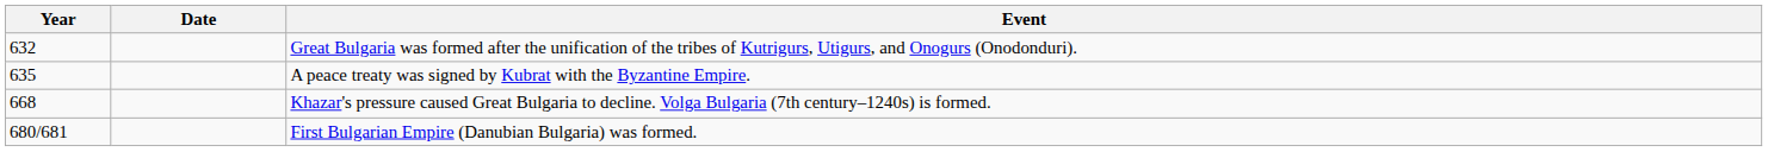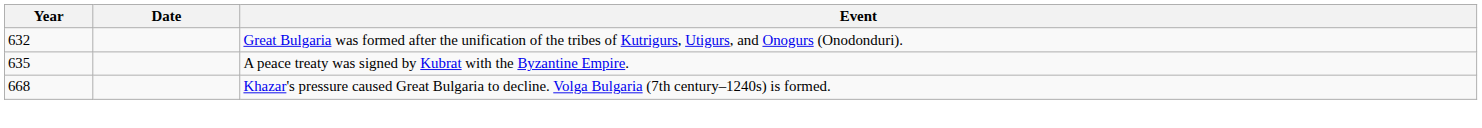- row: 680/681 | First Bulgarian Empire (Danubian Bulgaria) was formed.
